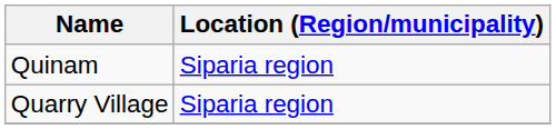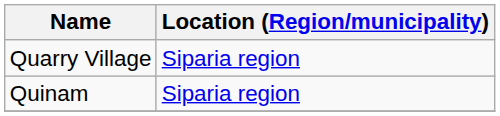rows swapped: Quarry Village <-> Quinam
